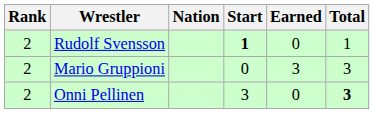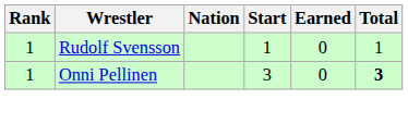Rudolf Svensson | Rank: 2 -> 1
Rudolf Svensson | Start: bold -> normal
- row: 2 | Mario Gruppioni | 0 | 3 | 3
Onni Pellinen | Rank: 2 -> 1
